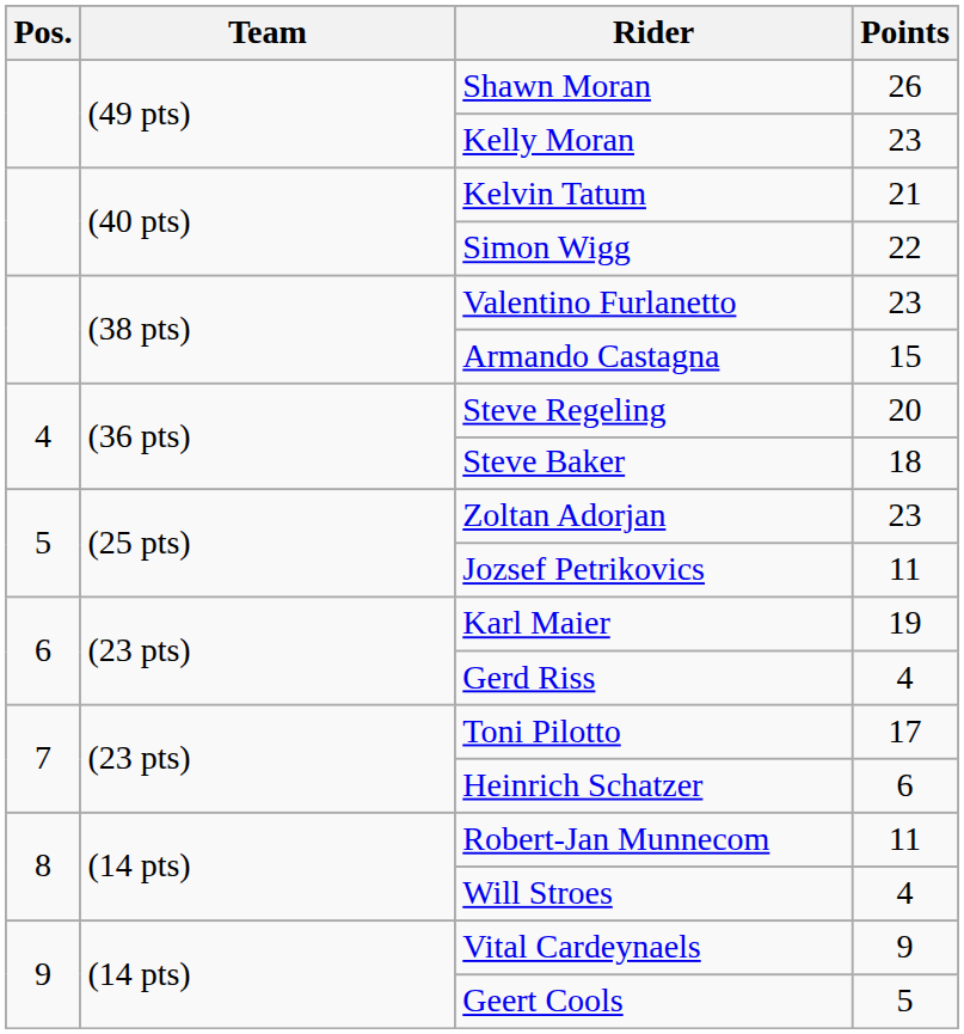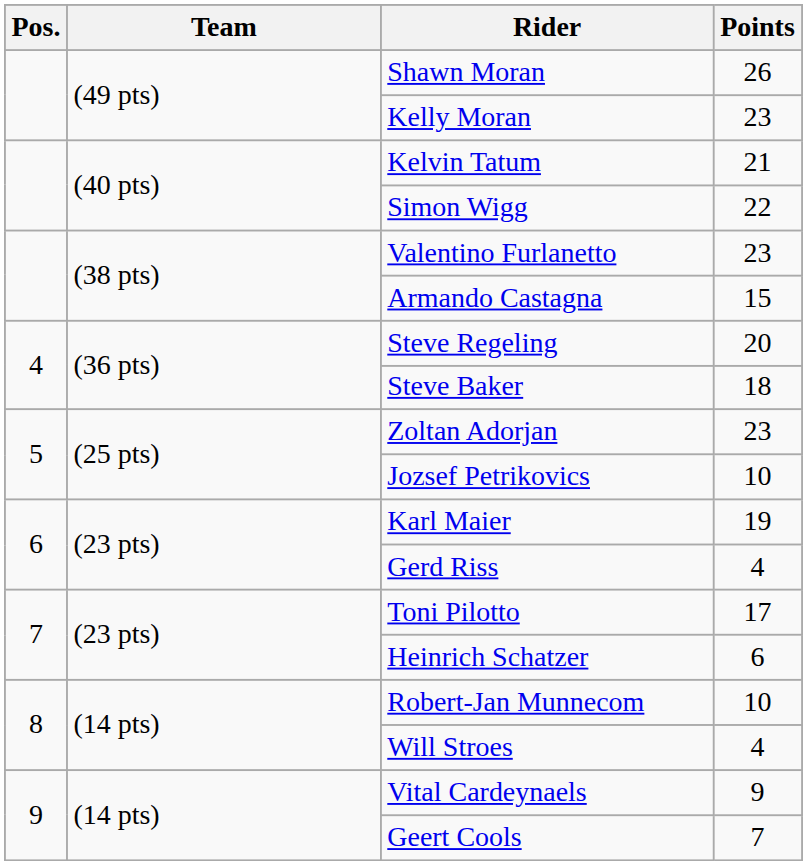Jozsef Petrikovics | Points: 11 -> 10
Robert-Jan Munnecom | Points: 11 -> 10
Geert Cools | Points: 5 -> 7
